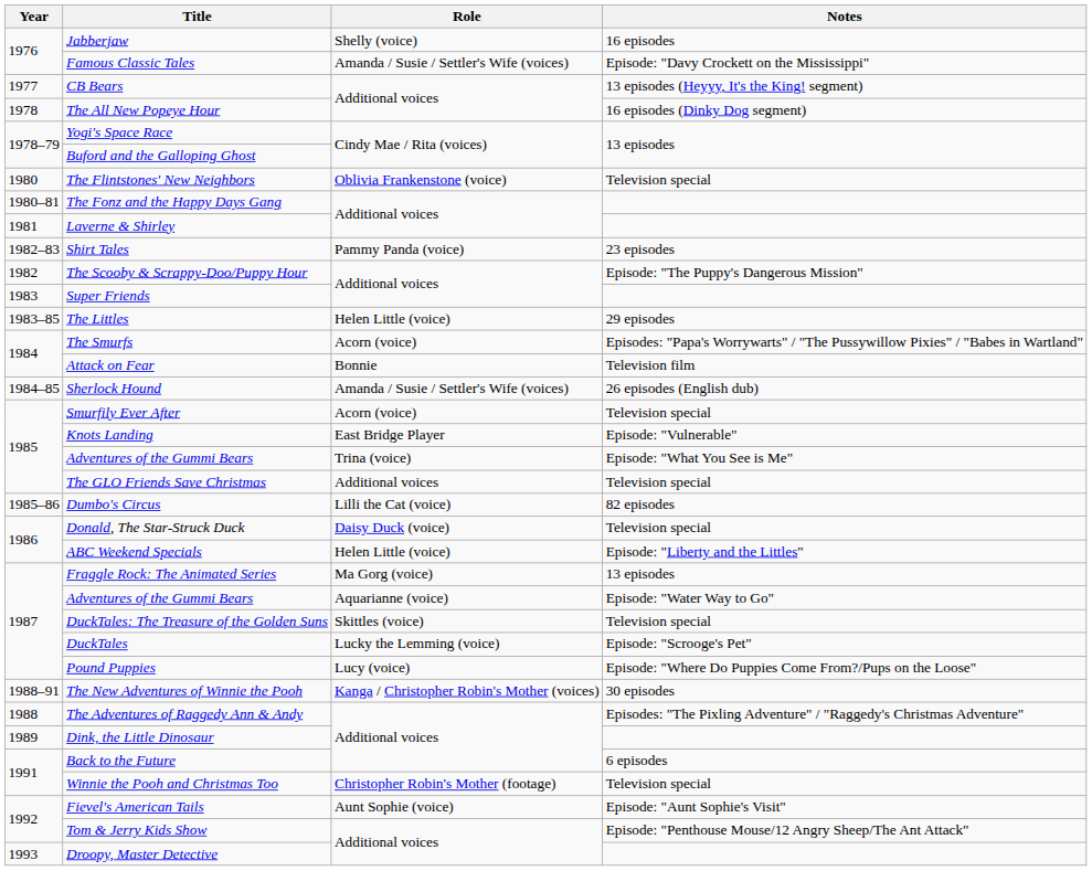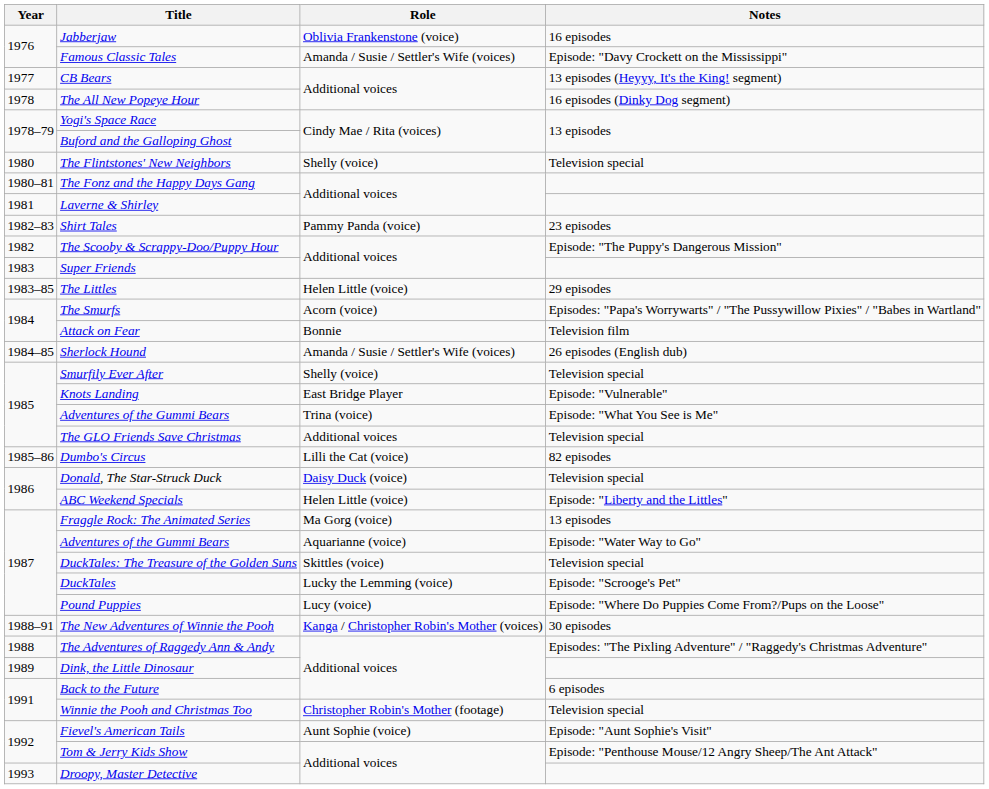Jabberjaw | Role: Shelly (voice) -> Oblivia Frankenstone (voice)
The Flintstones' New Neighbors | Role: Oblivia Frankenstone (voice) -> Shelly (voice)
Smurfily Ever After | Role: Acorn (voice) -> Shelly (voice)
